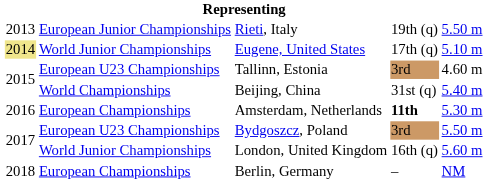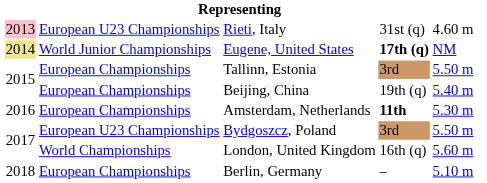Rieti, Italy | column 1: no background -> pink background
Rieti, Italy | column 2: European Junior Championships -> European U23 Championships
Rieti, Italy | column 4: 19th (q) -> 31st (q)
Rieti, Italy | column 5: 5.50 m -> 4.60 m
Eugene, United States | column 4: normal -> bold
Eugene, United States | column 5: 5.10 m -> NM
Tallinn, Estonia | column 2: European U23 Championships -> European Championships
Tallinn, Estonia | column 5: 4.60 m -> 5.50 m
Beijing, China | column 2: World Championships -> European Championships
Beijing, China | column 4: 31st (q) -> 19th (q)
London, United Kingdom | column 2: World Junior Championships -> World Championships
Berlin, Germany | column 5: NM -> 5.10 m
